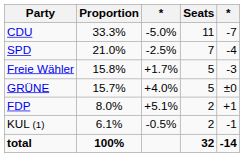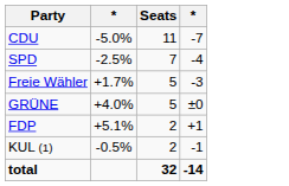- column: Proportion | 33.3% | 21.0% | 15.8% | 15.7% | 8.0% | 6.1% | 100%
